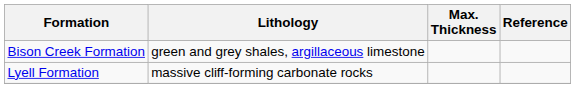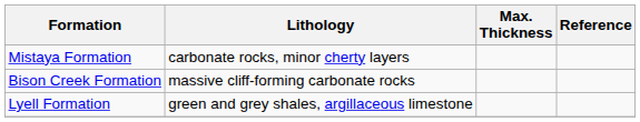+ row: Mistaya Formation | carbonate rocks, minor cherty layers
Bison Creek Formation | Lithology: green and grey shales, argillaceous limestone -> massive cliff-forming carbonate rocks
Lyell Formation | Lithology: massive cliff-forming carbonate rocks -> green and grey shales, argillaceous limestone
